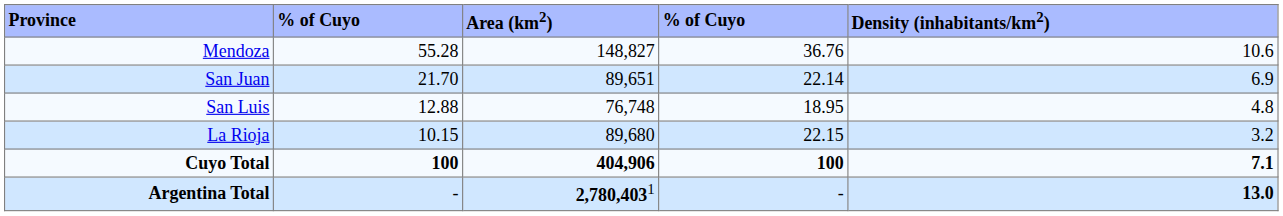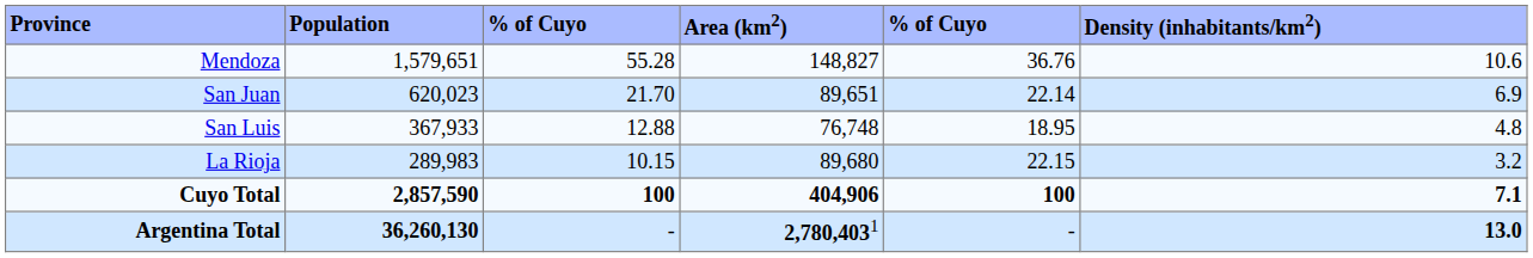+ column: Population | 1,579,651 | 620,023 | 367,933 | 289,983 | 2,857,590 | 36,260,130
